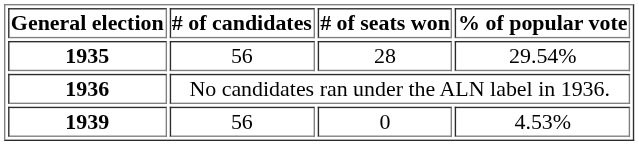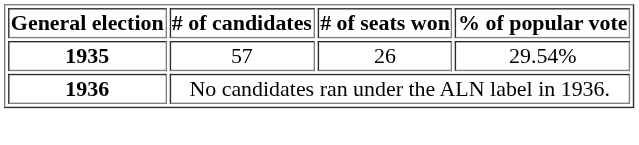1935 | # of candidates: 56 -> 57
1935 | # of seats won: 28 -> 26
- row: 1939 | 56 | 0 | 4.53%
